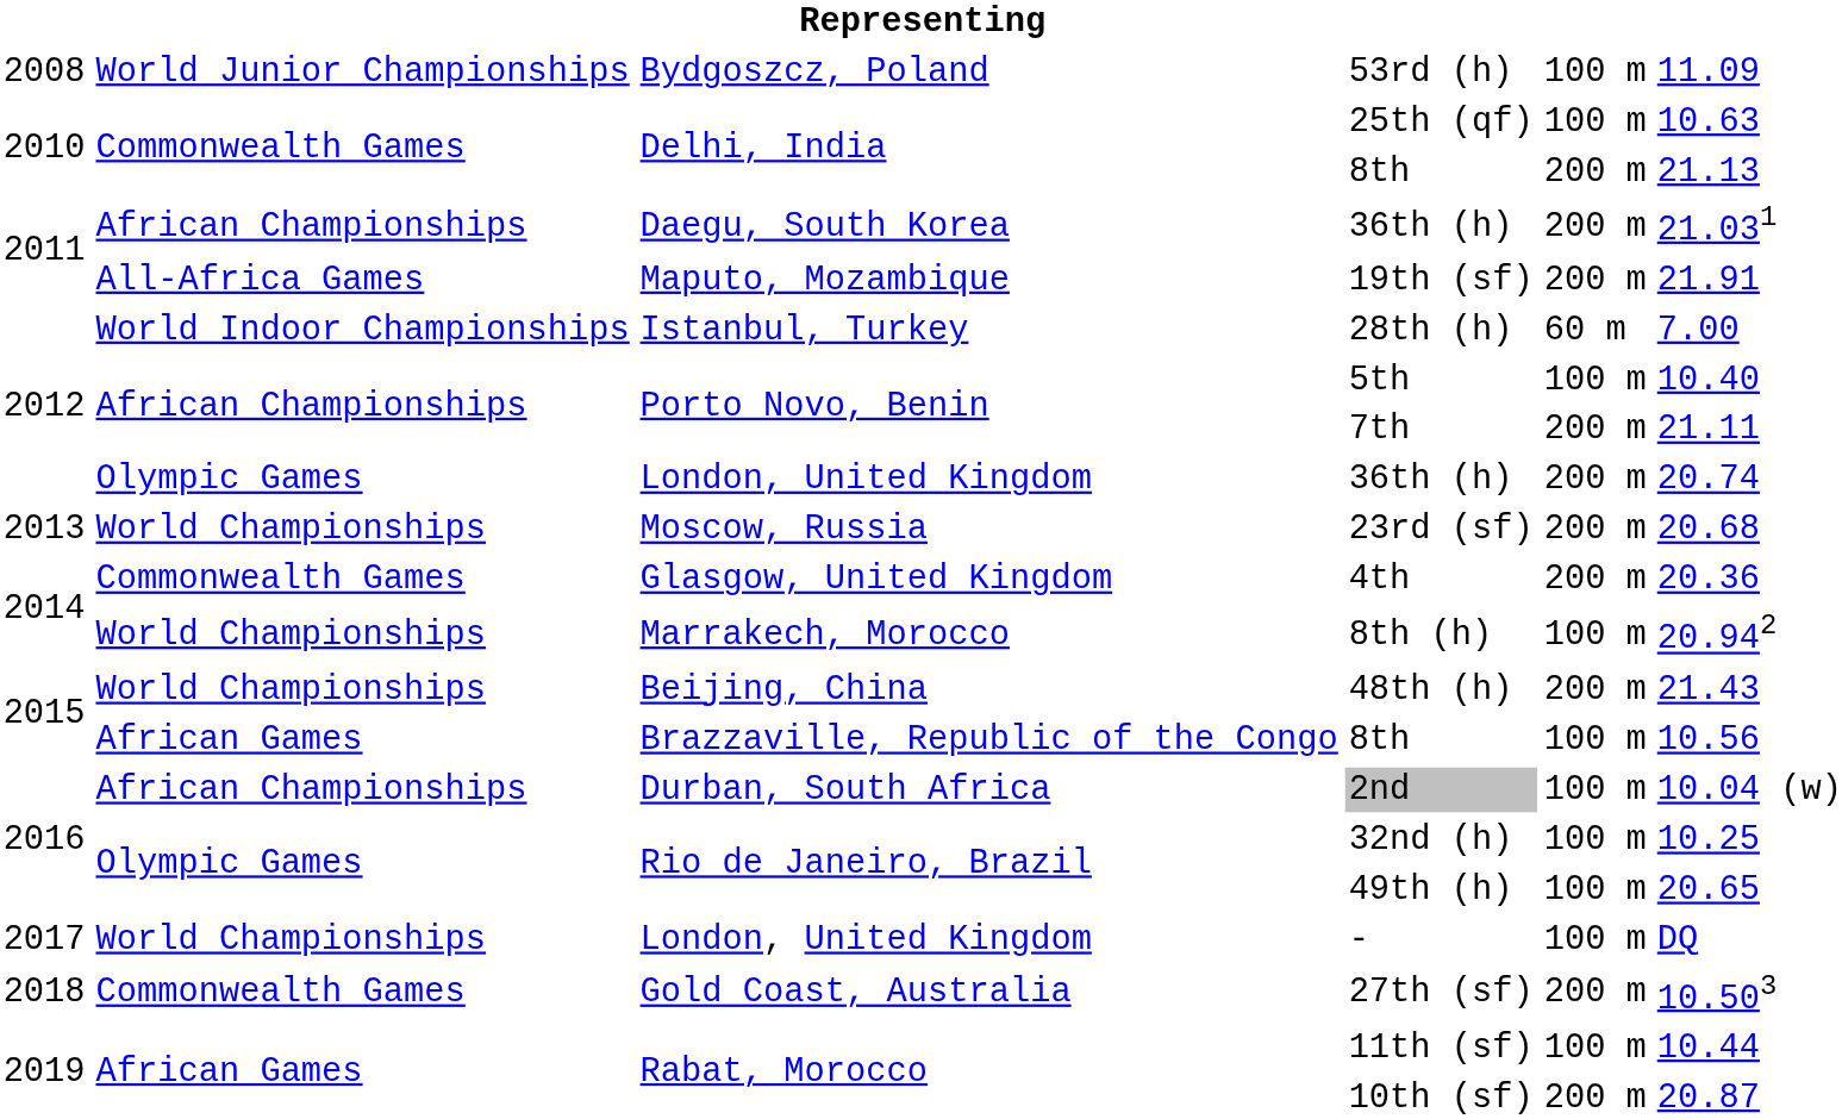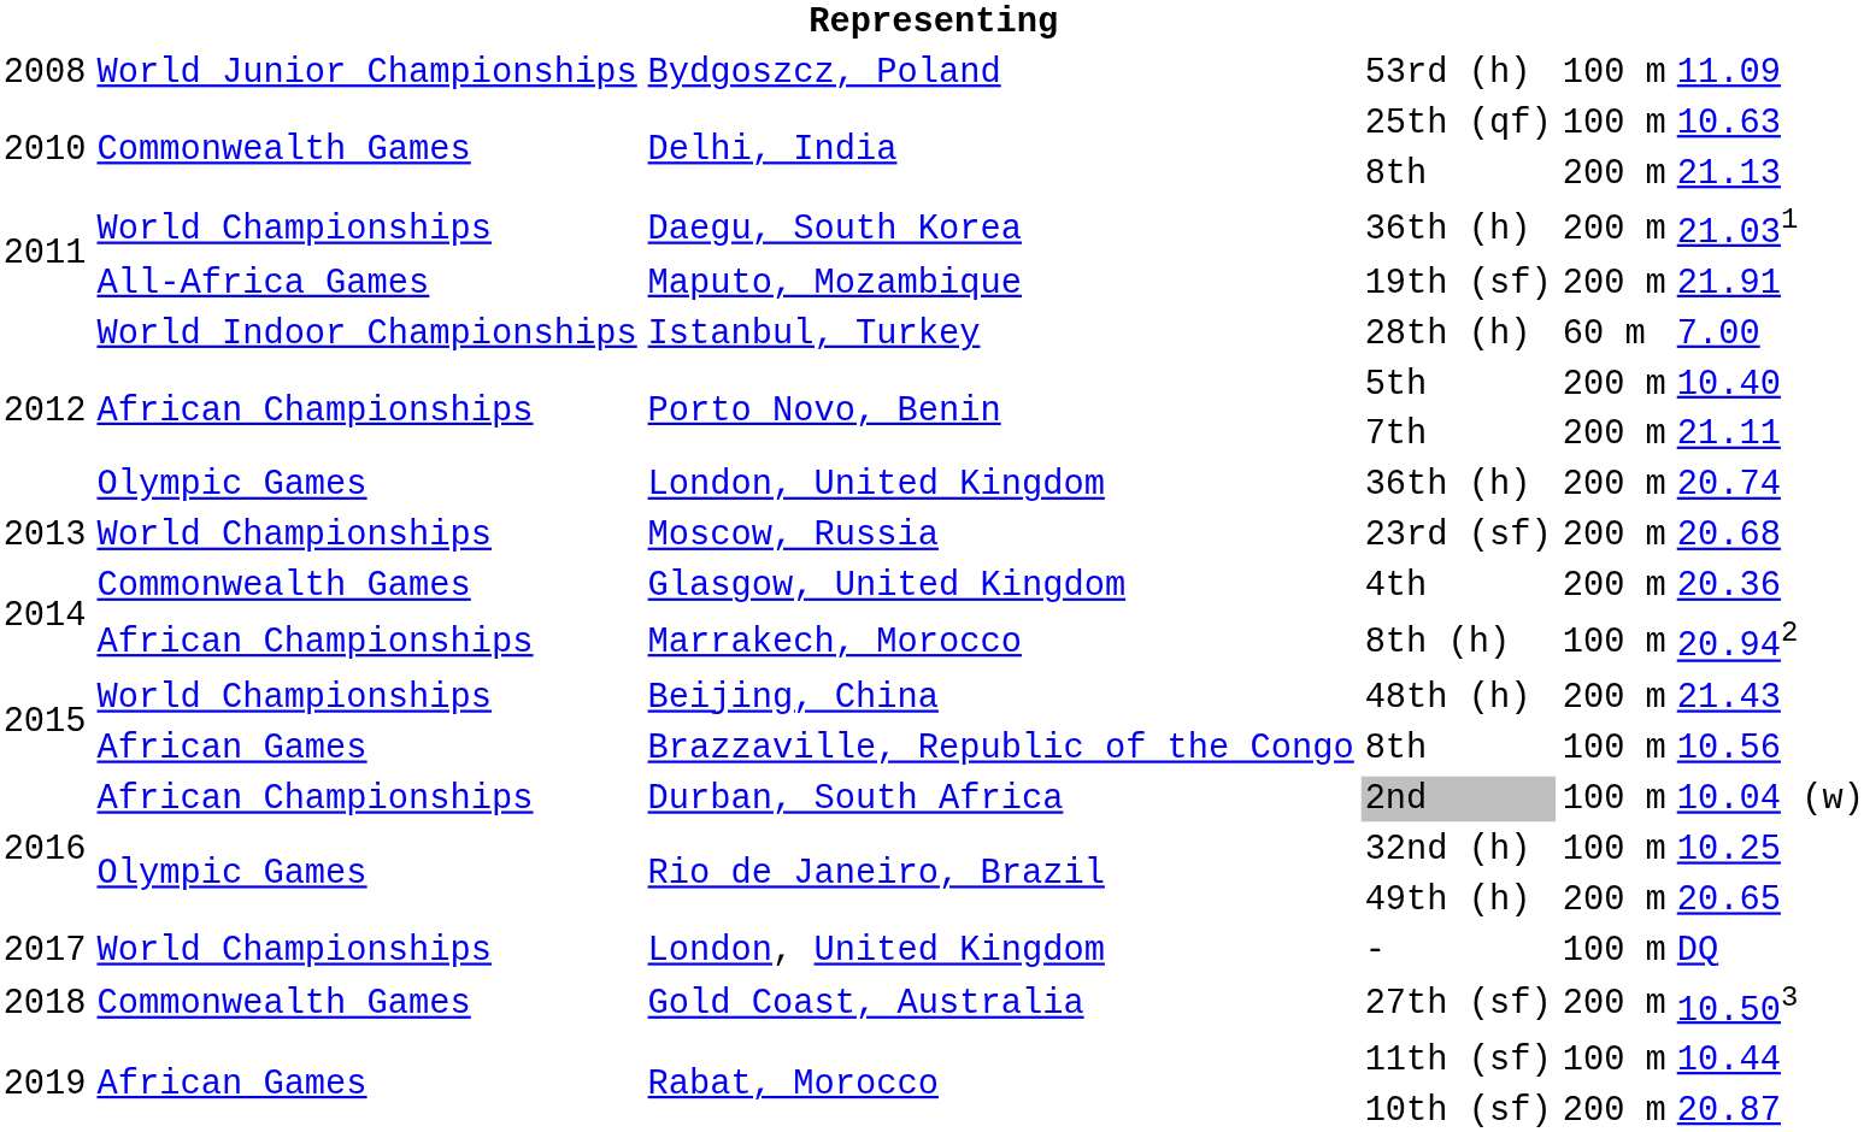Daegu, South Korea / 36th (h) | column 2: African Championships -> World Championships
5th | column 5: 100 m -> 200 m
8th (h) | column 2: World Championships -> African Championships
49th (h) | column 5: 100 m -> 200 m
